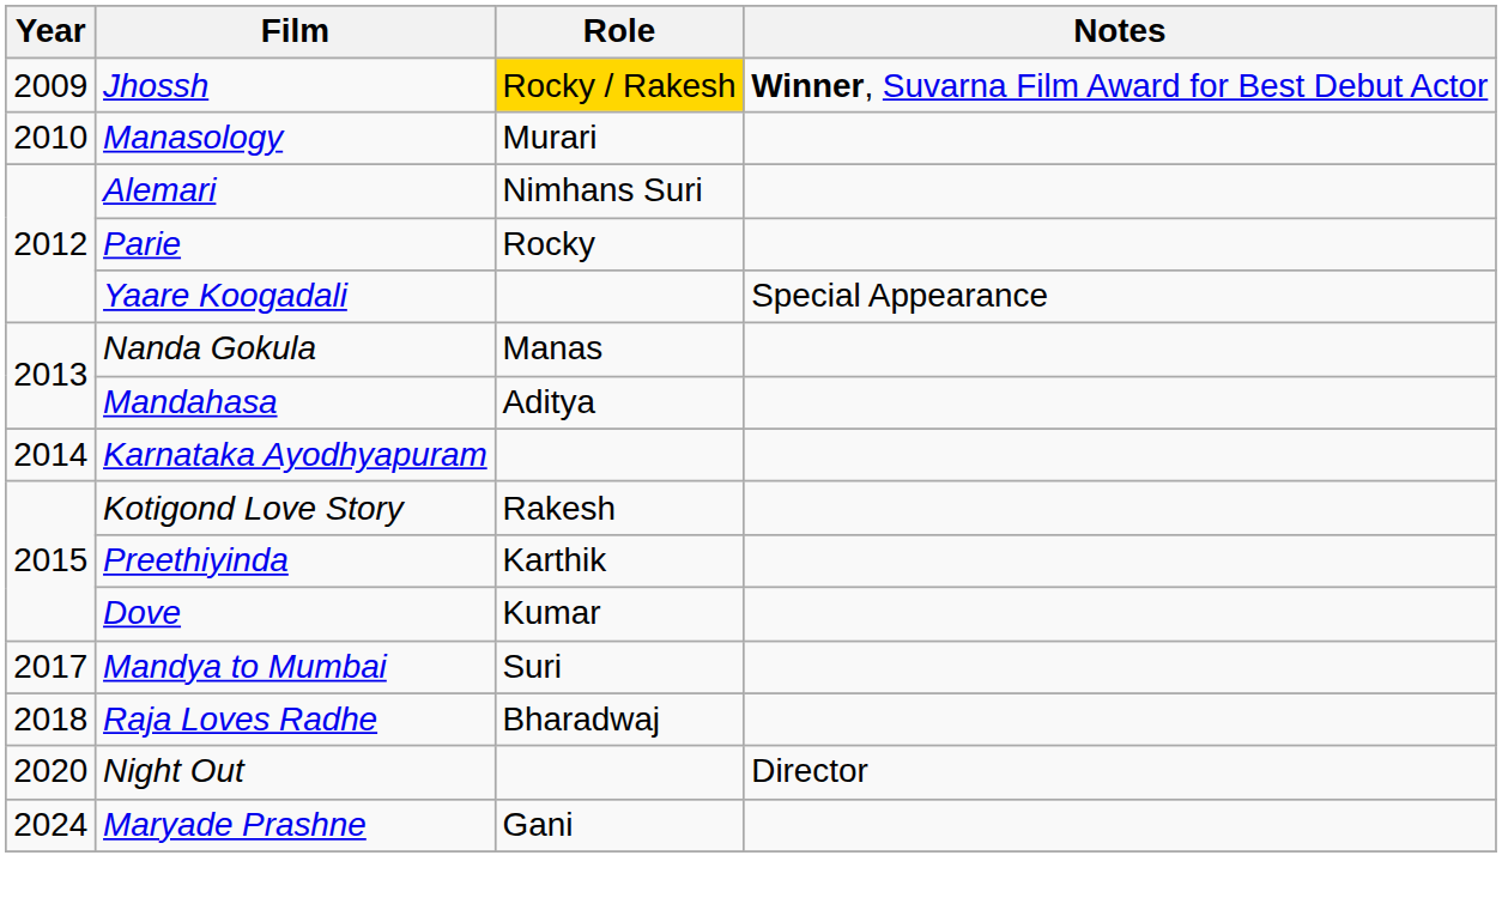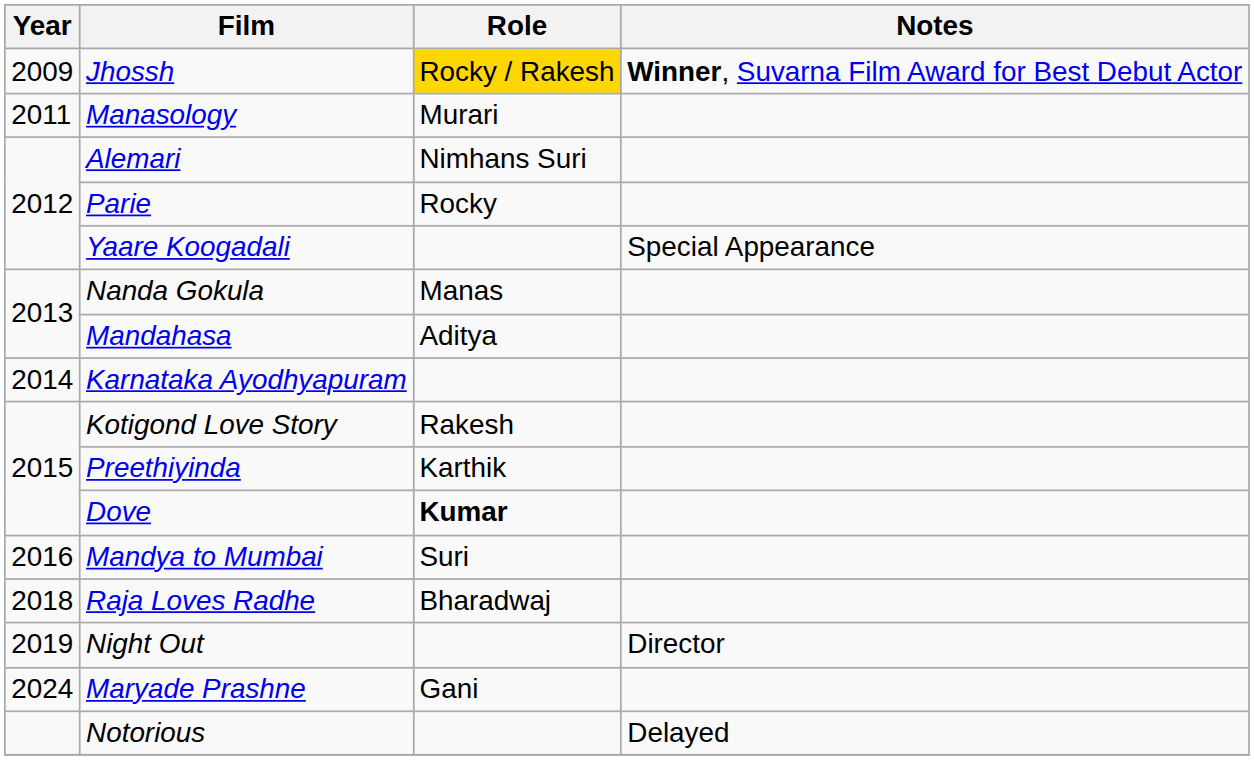Manasology | Year: 2010 -> 2011
Dove | Role: normal -> bold
Mandya to Mumbai | Year: 2017 -> 2016
Night Out | Year: 2020 -> 2019
+ row: Notorious | Delayed
